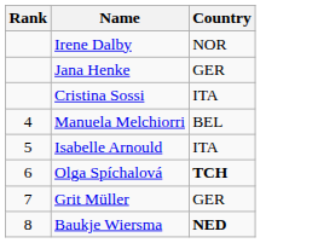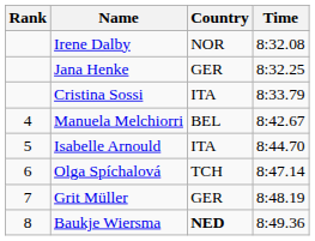+ column: Time | 8:32.08 | 8:32.25 | 8:33.79 | 8:42.67 | 8:44.70 | 8:47.14 | 8:48.19 | 8:49.36
Olga Spíchalová | Country: bold -> normal
